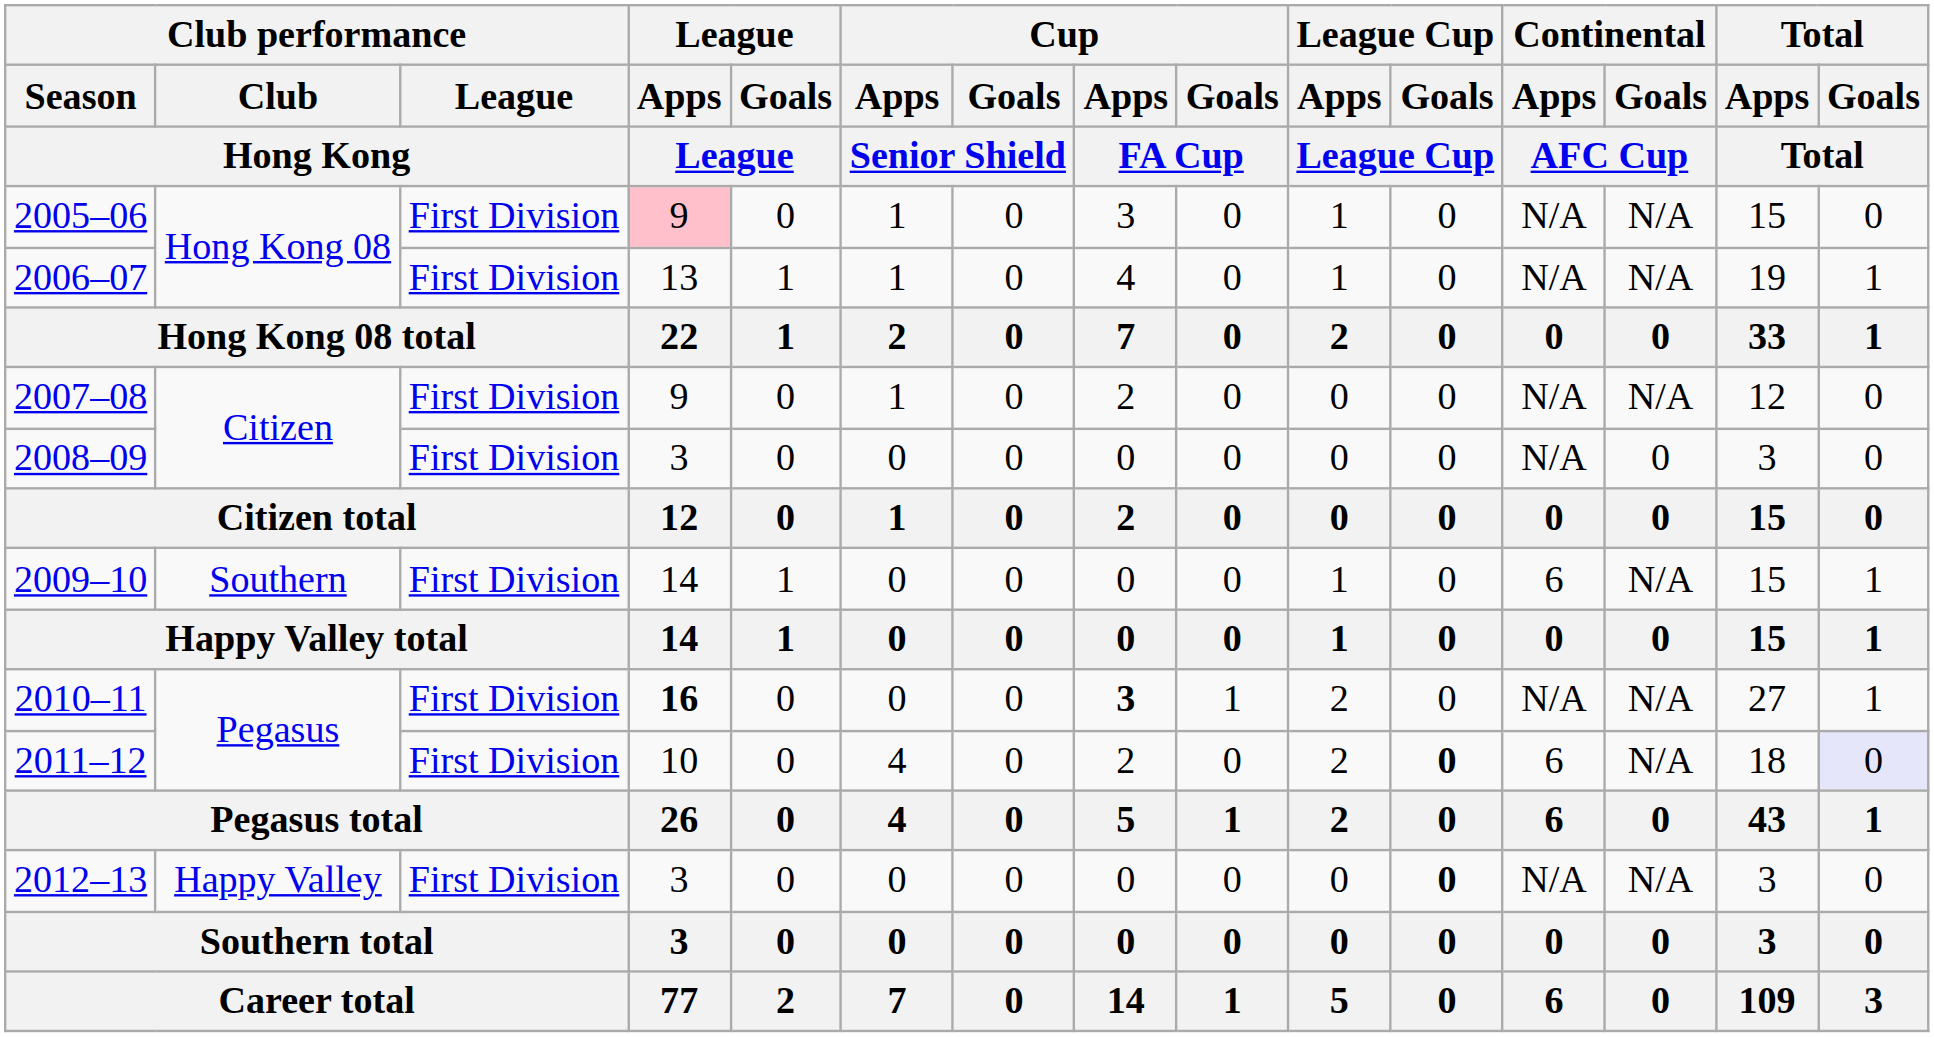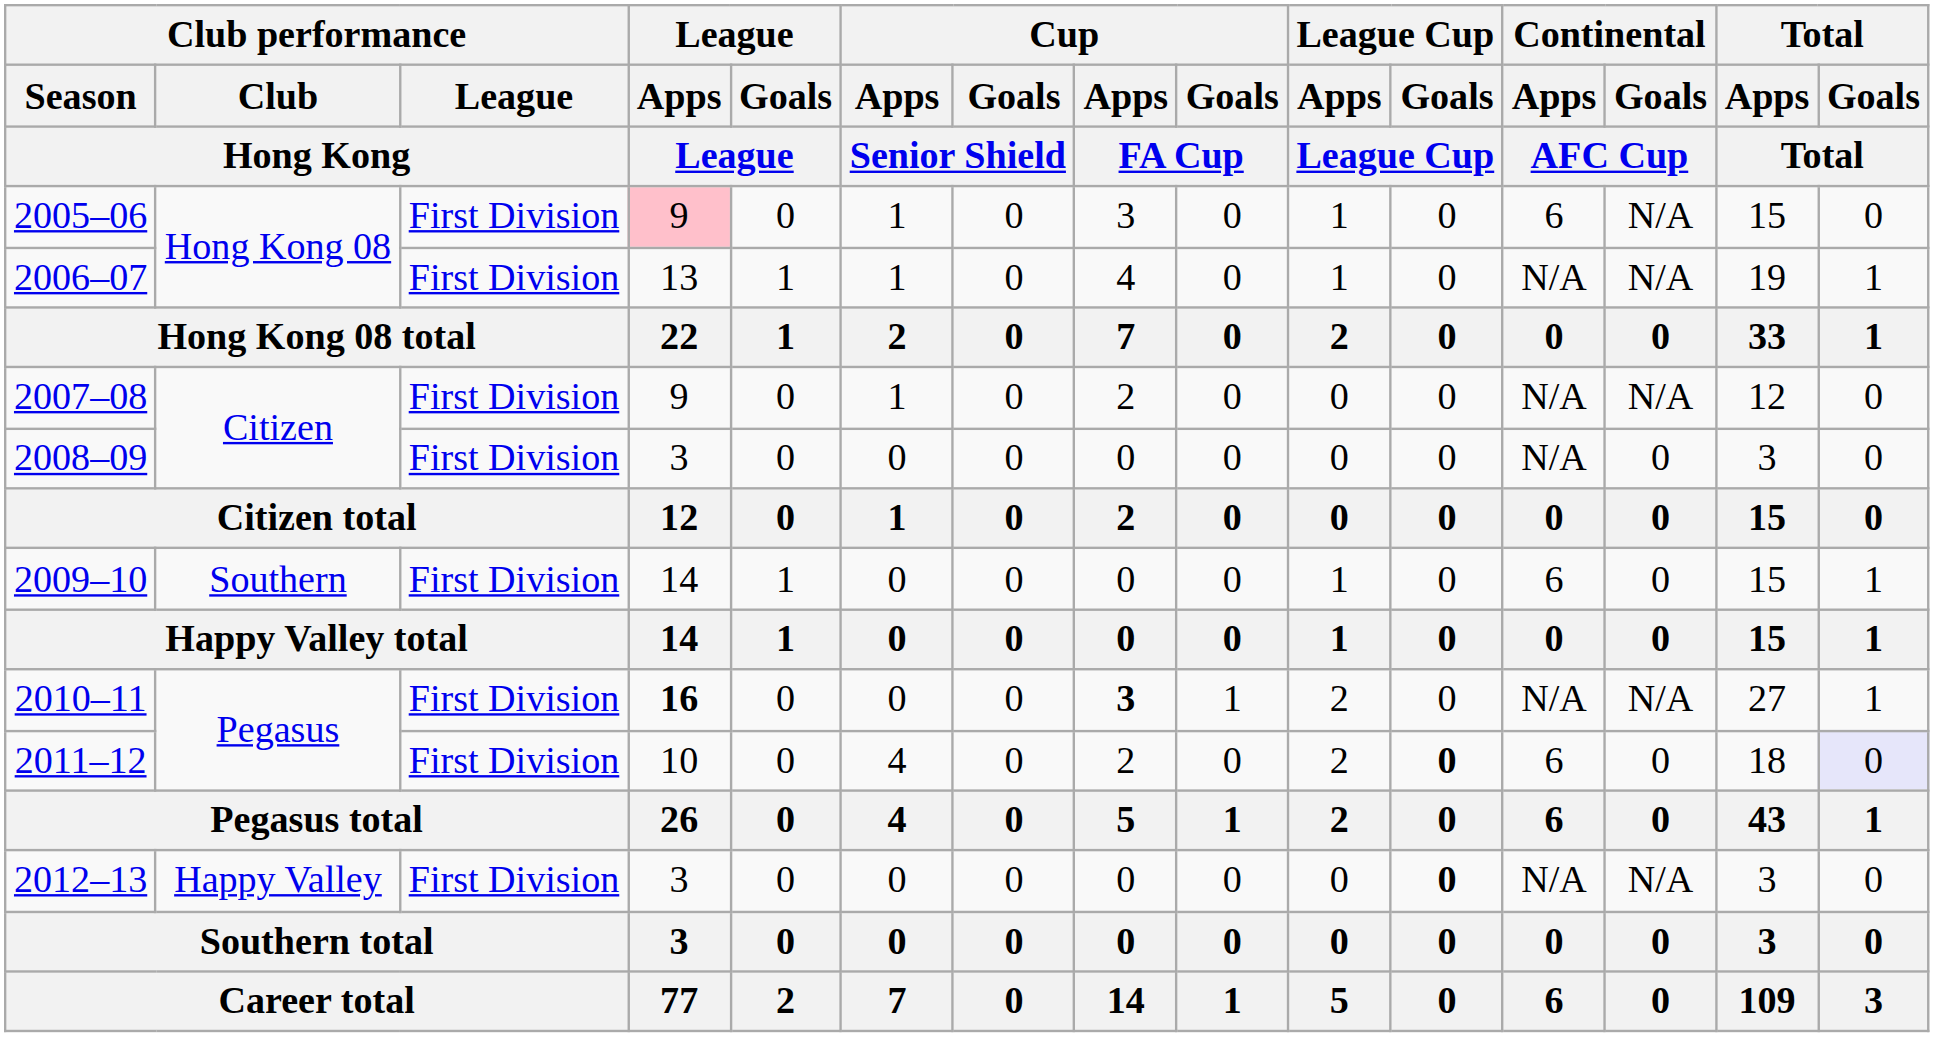2005–06 | Continental / Apps / AFC Cup: N/A -> 6
2009–10 | Continental / Goals / AFC Cup: N/A -> 0
2011–12 | Continental / Goals / AFC Cup: N/A -> 0
